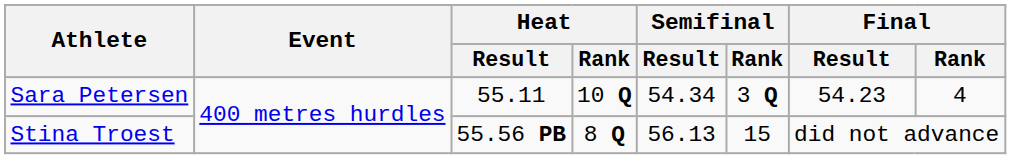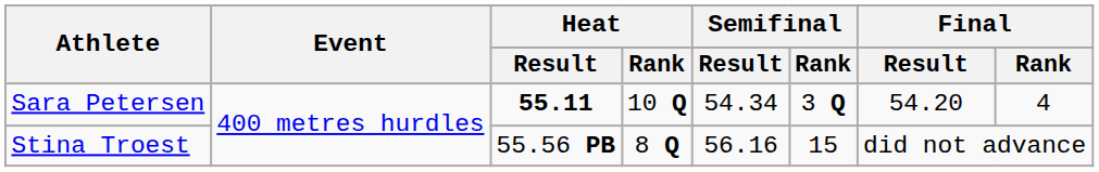Sara Petersen | Heat / Result: normal -> bold
Sara Petersen | Final / Result: 54.23 -> 54.20
Stina Troest | Semifinal / Result: 56.13 -> 56.16
